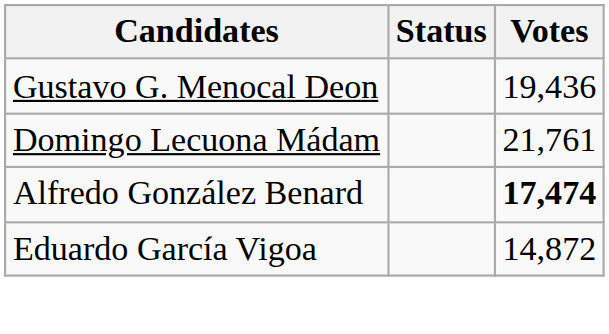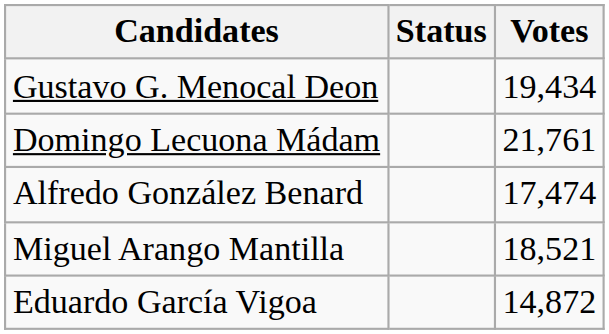Gustavo G. Menocal Deon | Votes: 19,436 -> 19,434
Alfredo González Benard | Votes: bold -> normal
+ row: Miguel Arango Mantilla | 18,521
